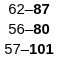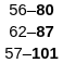rows swapped: 62–87 <-> 56–80
